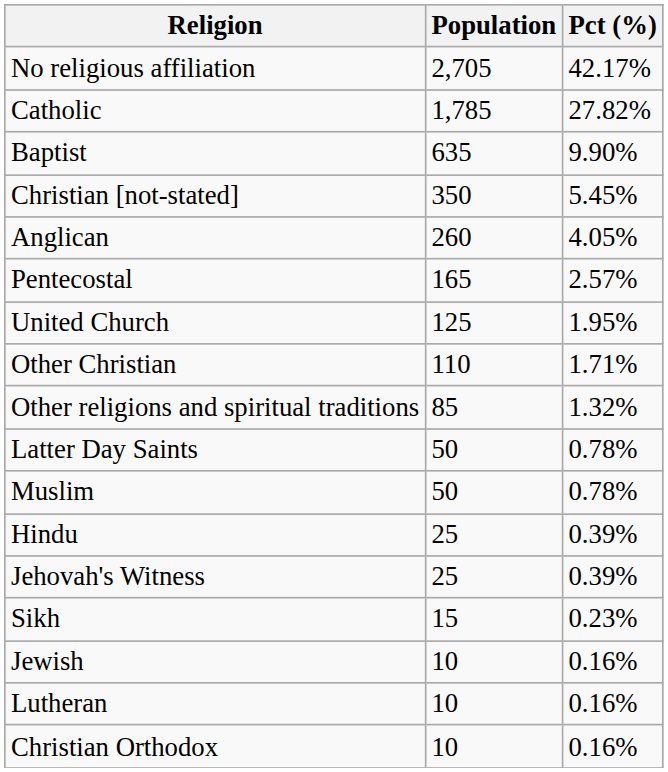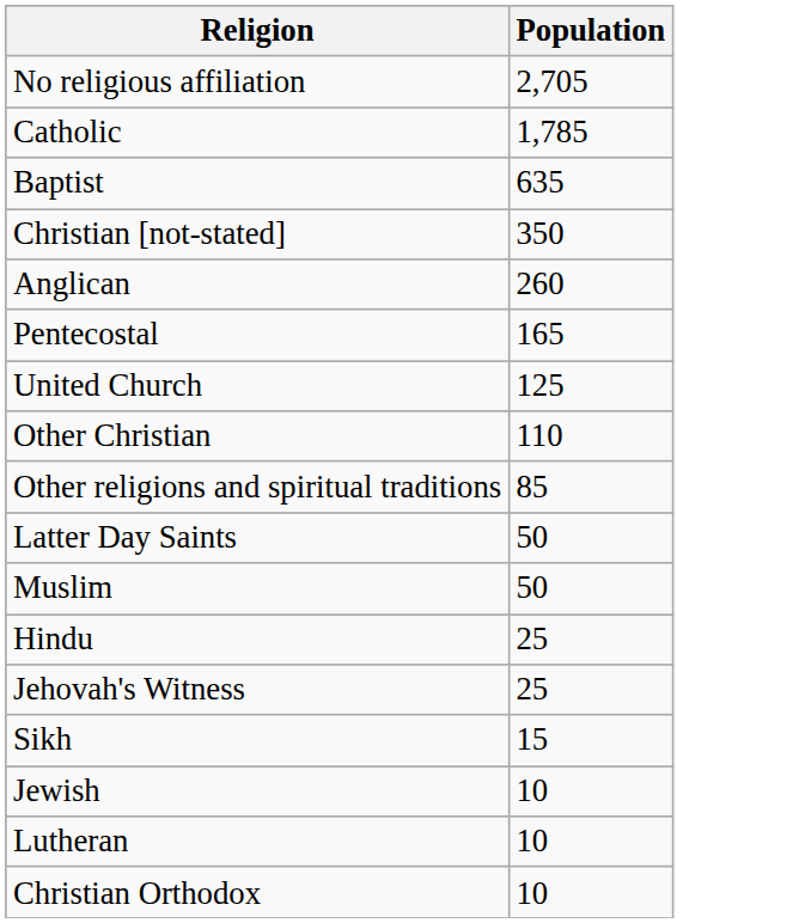- column: Pct (%) | 42.17% | 27.82% | 9.90% | 5.45% | 4.05% | 2.57% | 1.95% | 1.71% | 1.32% | 0.78% | 0.78% | 0.39% | 0.39% | 0.23% | 0.16% | 0.16% | 0.16%
